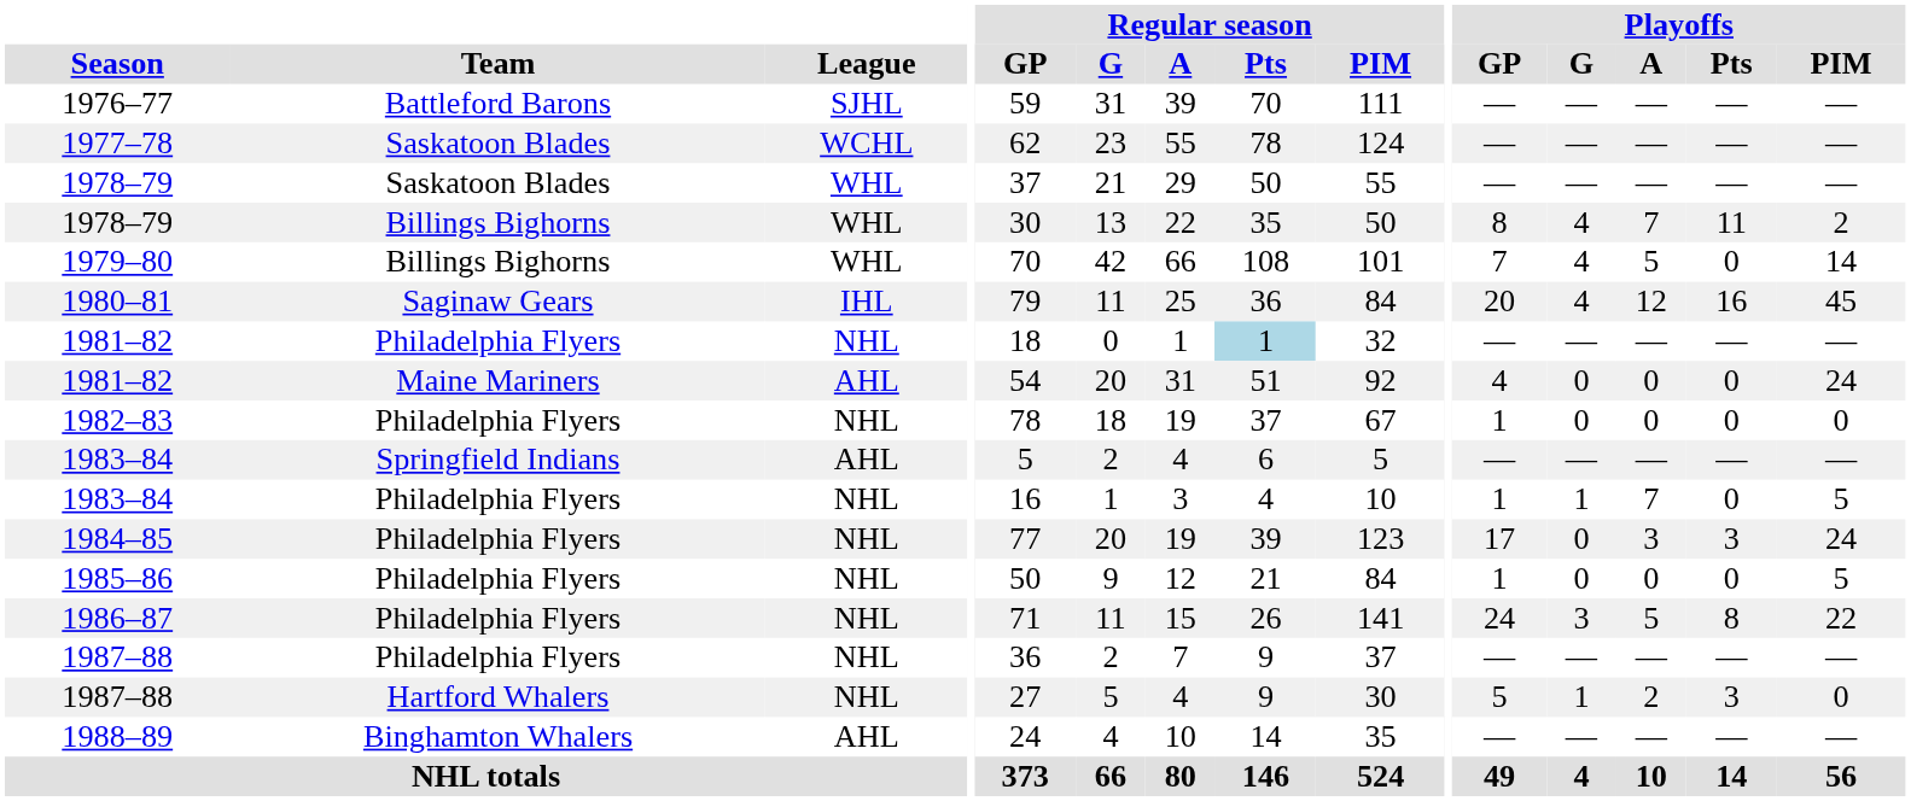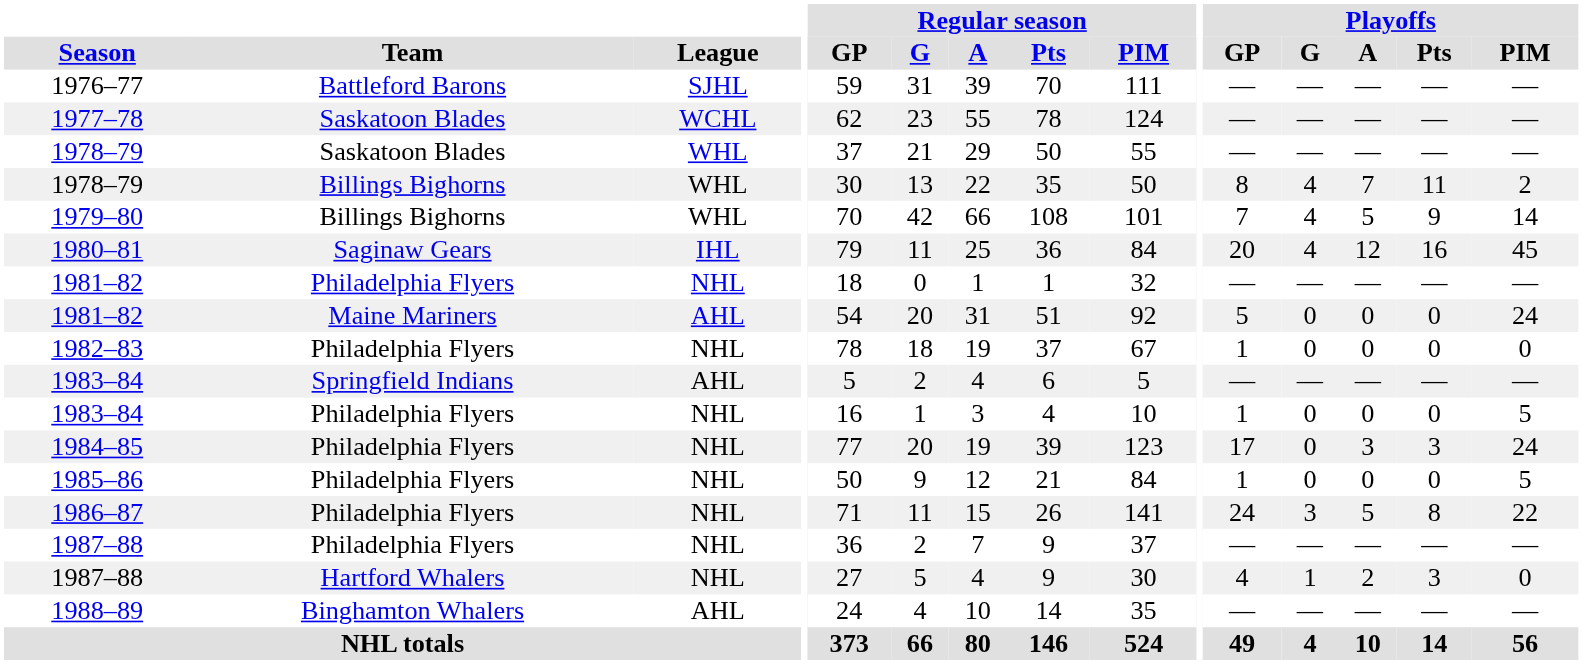1979–80 | Playoffs / Pts: 0 -> 9
1981–82 / Philadelphia Flyers | Regular season / Pts: lightblue background -> no background
1981–82 / Maine Mariners | Playoffs / GP: 4 -> 5
1983–84 / Philadelphia Flyers | Playoffs / G: 1 -> 0
1983–84 / Philadelphia Flyers | Playoffs / A: 7 -> 0
1987–88 / Hartford Whalers | Playoffs / GP: 5 -> 4
